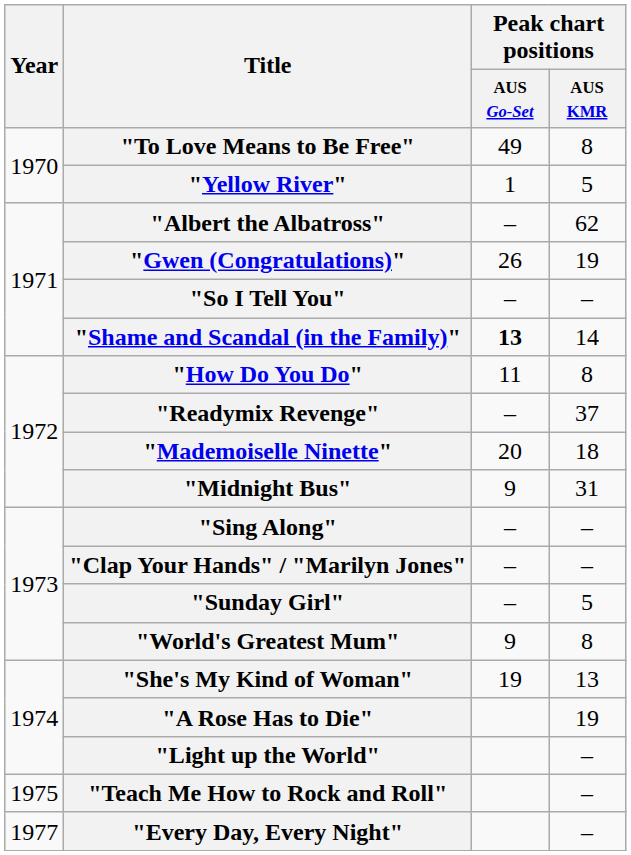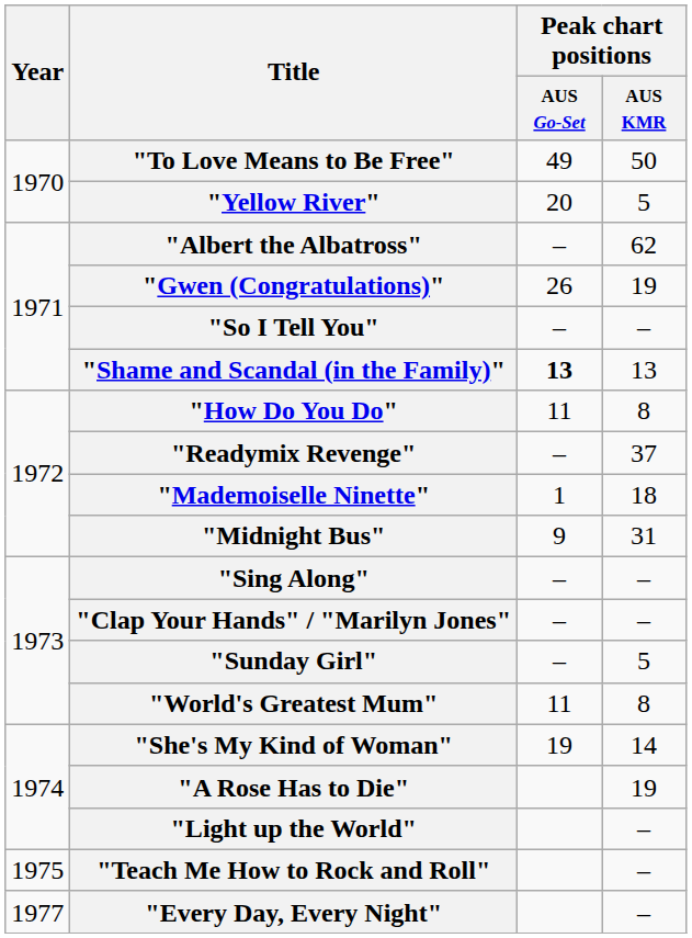"To Love Means to Be Free" | Peak chart positions / AUS KMR: 8 -> 50
"Yellow River" | Peak chart positions / AUS Go-Set: 1 -> 20
"Shame and Scandal (in the Family)" | Peak chart positions / AUS KMR: 14 -> 13
"Mademoiselle Ninette" | Peak chart positions / AUS Go-Set: 20 -> 1
"World's Greatest Mum" | Peak chart positions / AUS Go-Set: 9 -> 11
"She's My Kind of Woman" | Peak chart positions / AUS KMR: 13 -> 14
